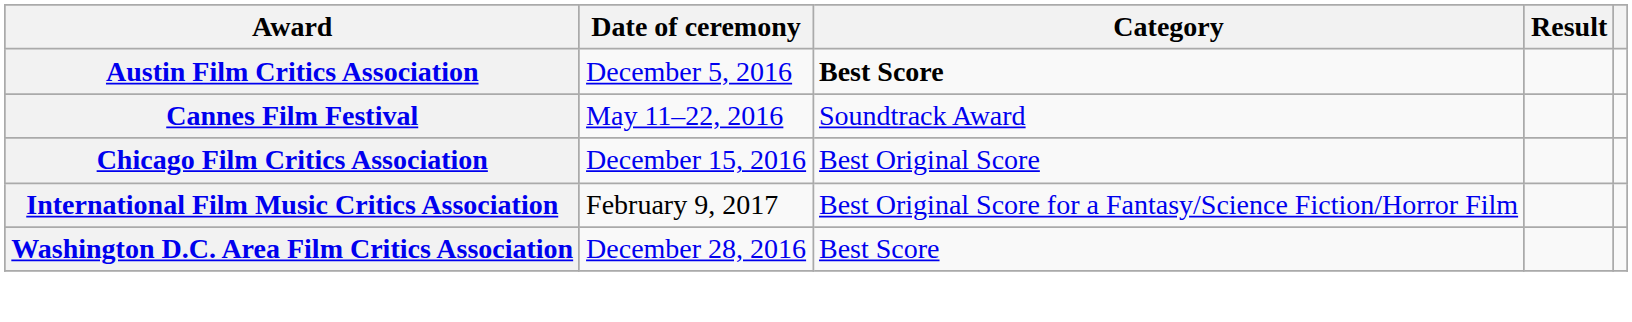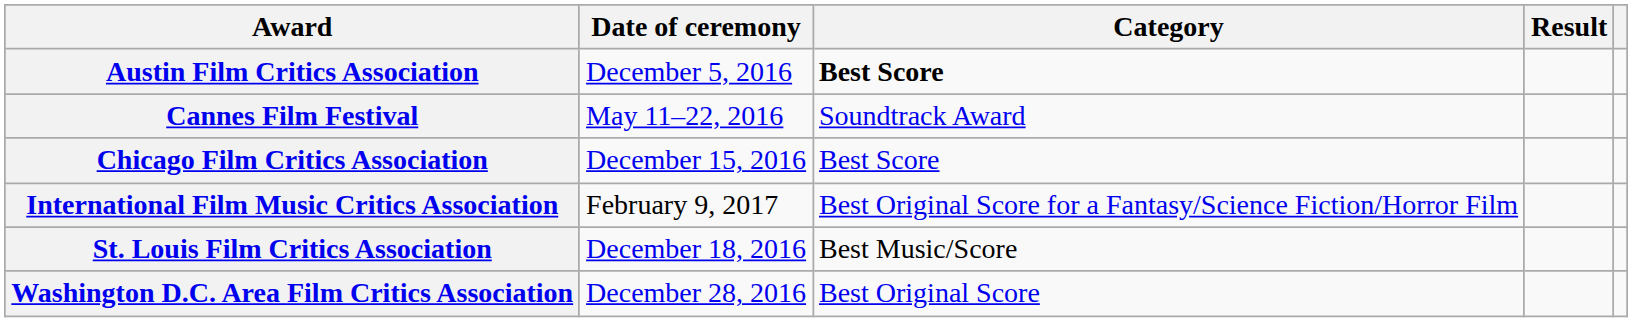Chicago Film Critics Association | Category: Best Original Score -> Best Score
+ row: St. Louis Film Critics Association | December 18, 2016 | Best Music/Score
Washington D.C. Area Film Critics Association | Category: Best Score -> Best Original Score
